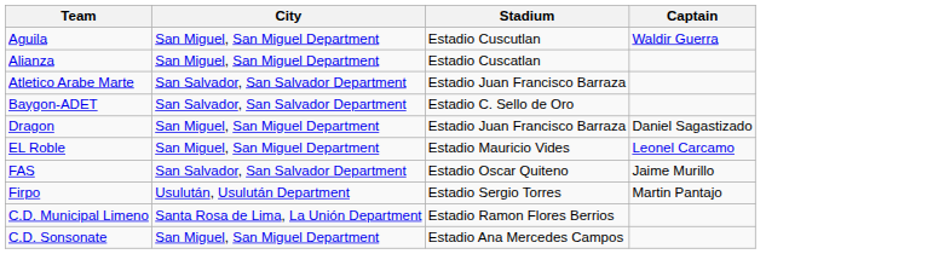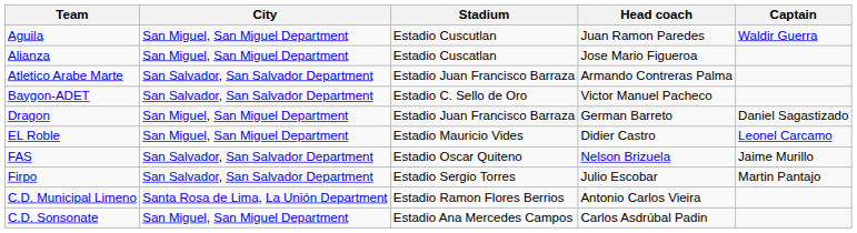+ column: Head coach | Juan Ramon Paredes | Jose Mario Figueroa | Armando Contreras Palma | Victor Manuel Pacheco | German Barreto | Didier Castro | Nelson Brizuela | Julio Escobar | Antonio Carlos Vieira | Carlos Asdrúbal Padin
Firpo | City: Usulután, Usulután Department -> San Salvador, San Salvador Department
